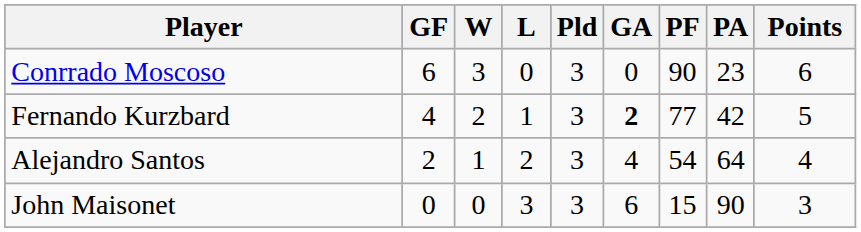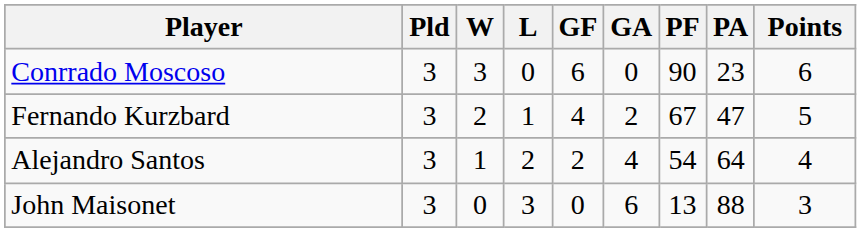columns swapped: Pld <-> GF
Fernando Kurzbard | GA: bold -> normal
Fernando Kurzbard | PF: 77 -> 67
Fernando Kurzbard | PA: 42 -> 47
John Maisonet | PF: 15 -> 13
John Maisonet | PA: 90 -> 88
